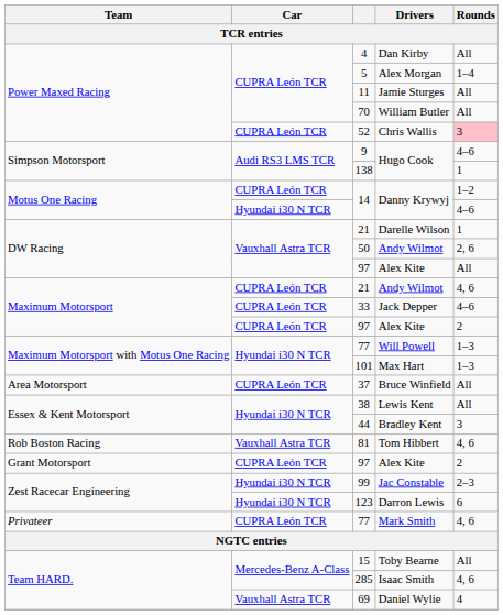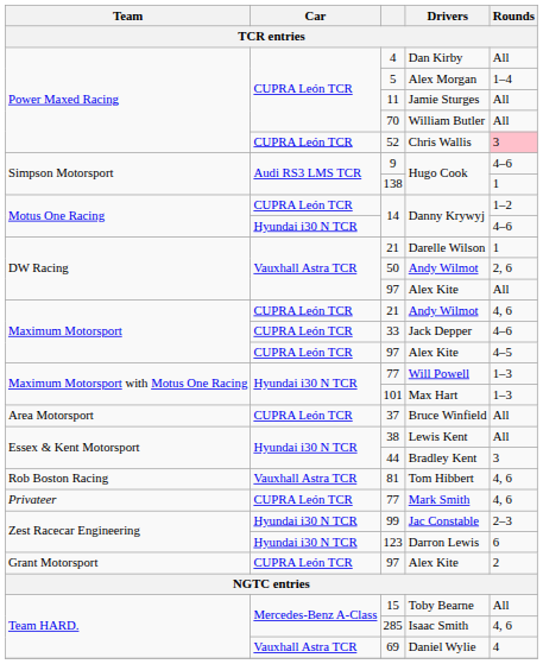Maximum Motorsport / 97 | Rounds: 2 -> 4–5
rows swapped: Grant Motorsport / 97 <-> Privateer / 77
